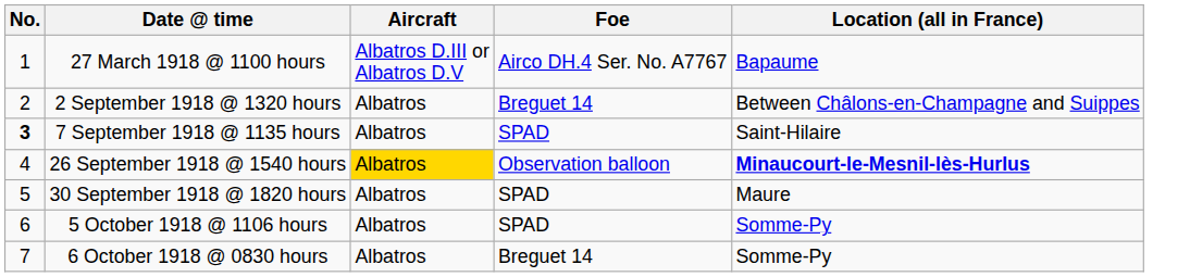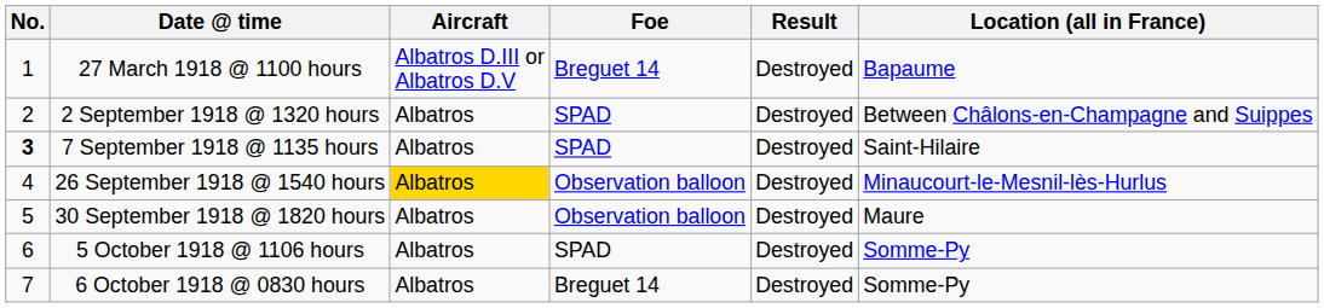+ column: Result | Destroyed | Destroyed | Destroyed | Destroyed | Destroyed | Destroyed | Destroyed
27 March 1918 @ 1100 hours | Foe: Airco DH.4 Ser. No. A7767 -> Breguet 14
2 September 1918 @ 1320 hours | Foe: Breguet 14 -> SPAD
26 September 1918 @ 1540 hours | Location (all in France): bold -> normal
30 September 1918 @ 1820 hours | Foe: SPAD -> Observation balloon
